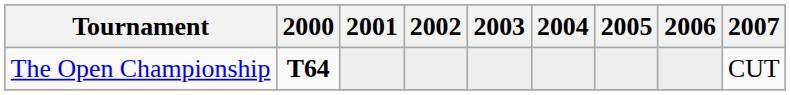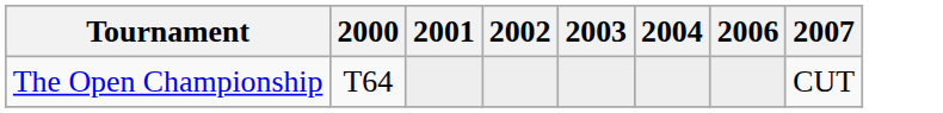- column: 2005
The Open Championship | 2000: bold -> normal
